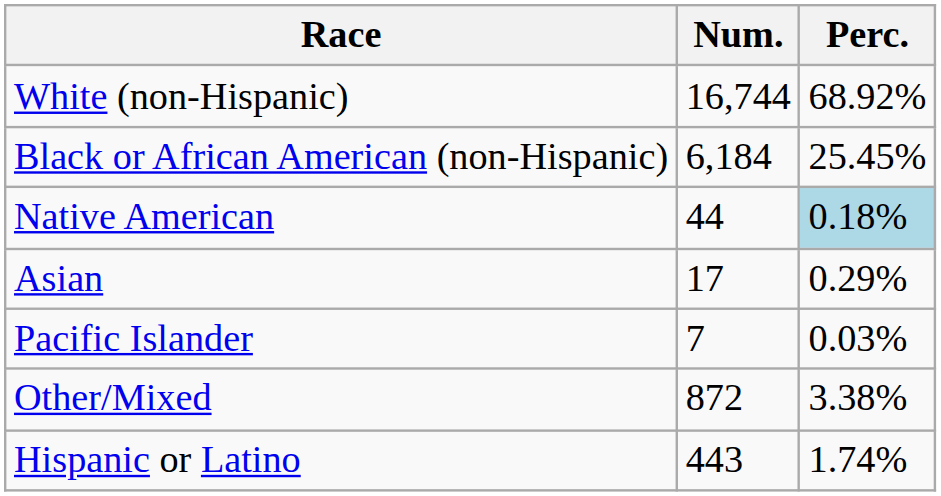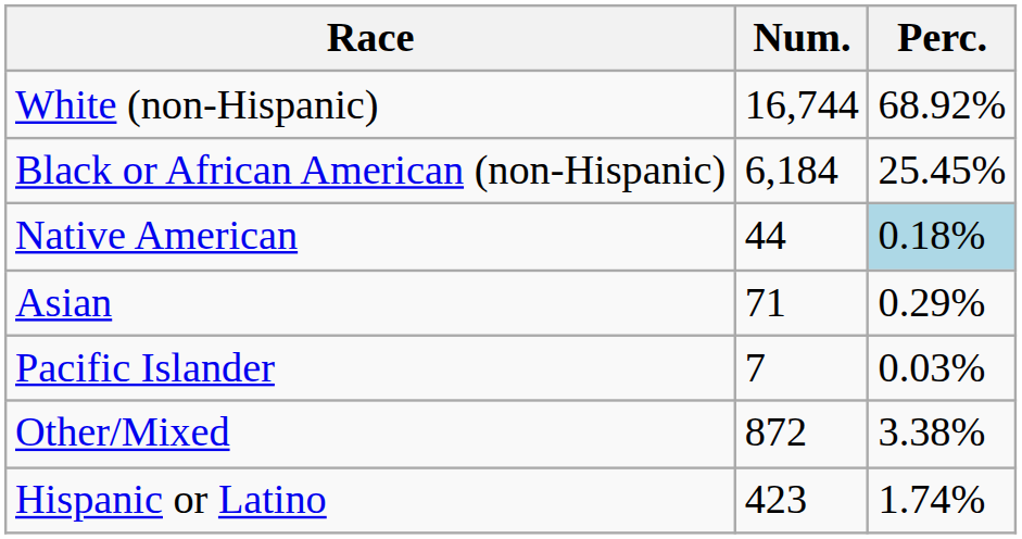Asian | Num.: 17 -> 71
Hispanic or Latino | Num.: 443 -> 423
